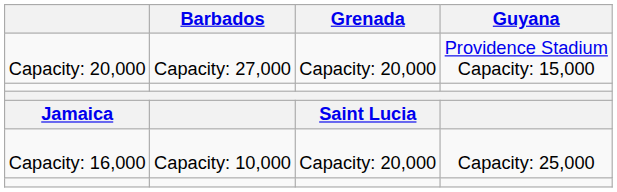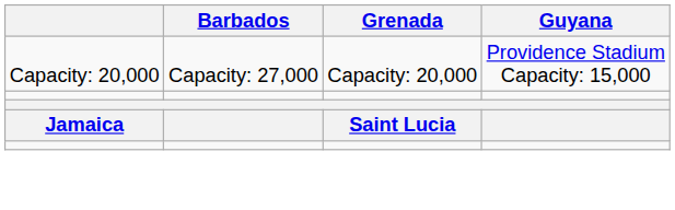- row: Capacity: 16,000 | Capacity: 10,000 | Capacity: 20,000 | Capacity: 25,000
